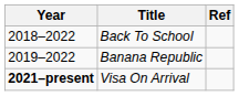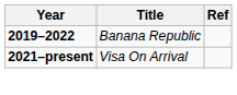- row: 2018–2022 | Back To School
Banana Republic | Year: normal -> bold
